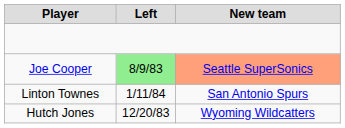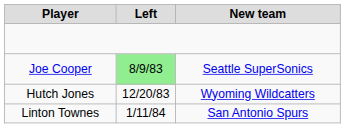Joe Cooper | New team: lightsalmon background -> no background
rows swapped: Hutch Jones <-> Linton Townes
